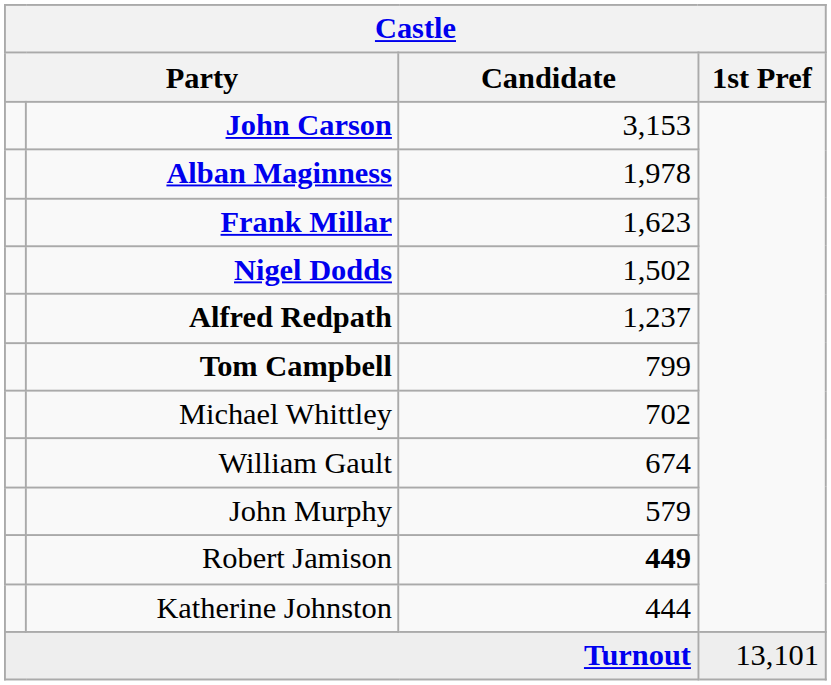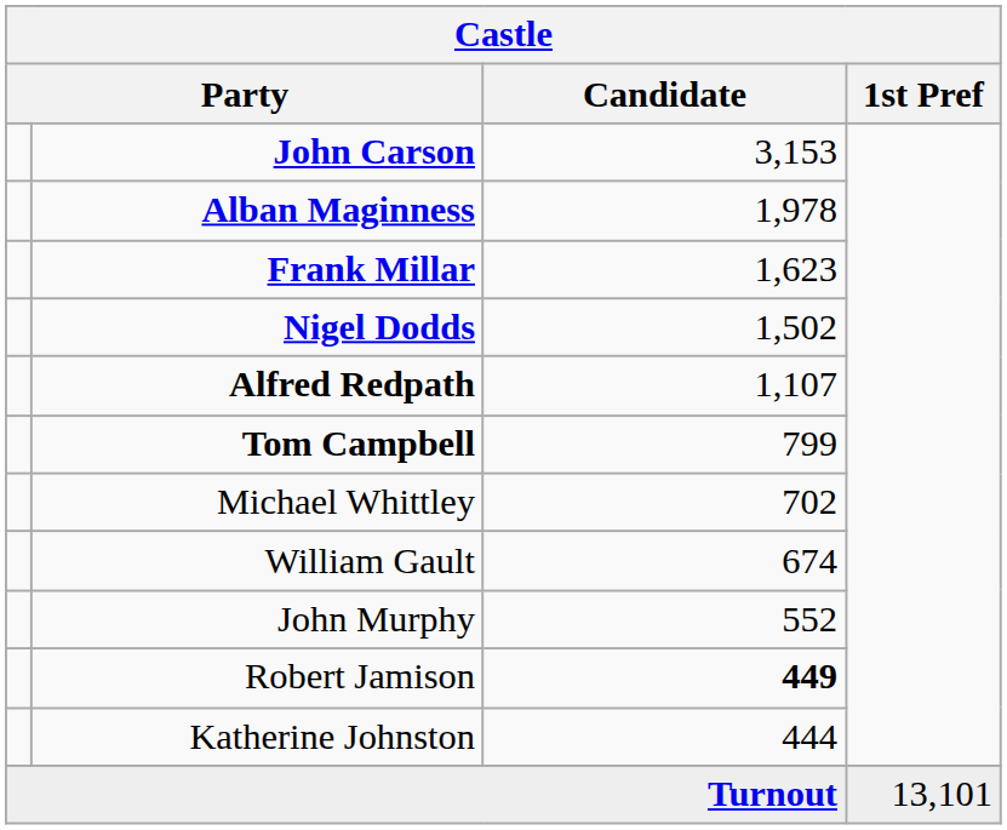Alfred Redpath | Candidate: 1,237 -> 1,107
John Murphy | Candidate: 579 -> 552
